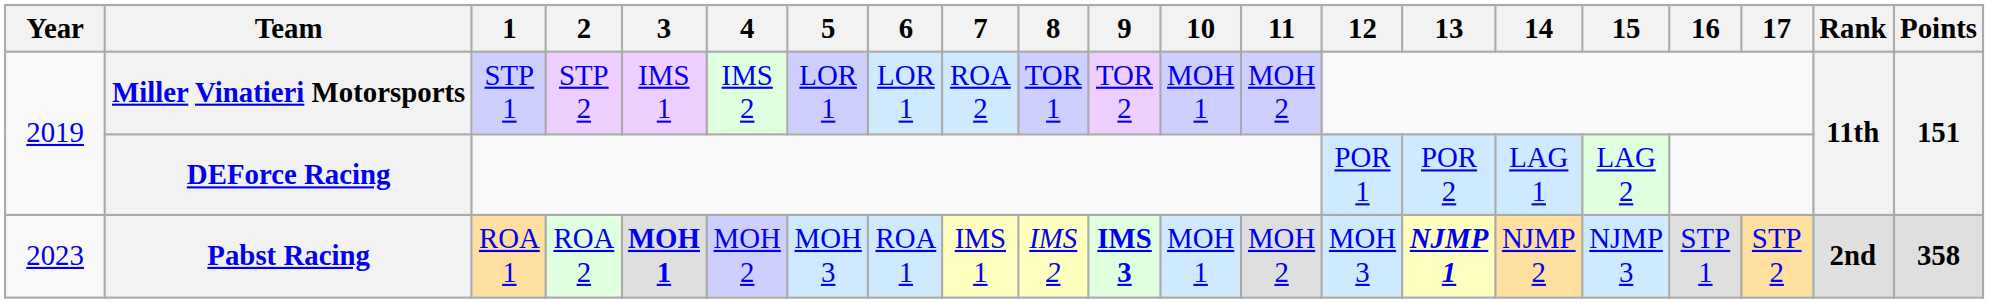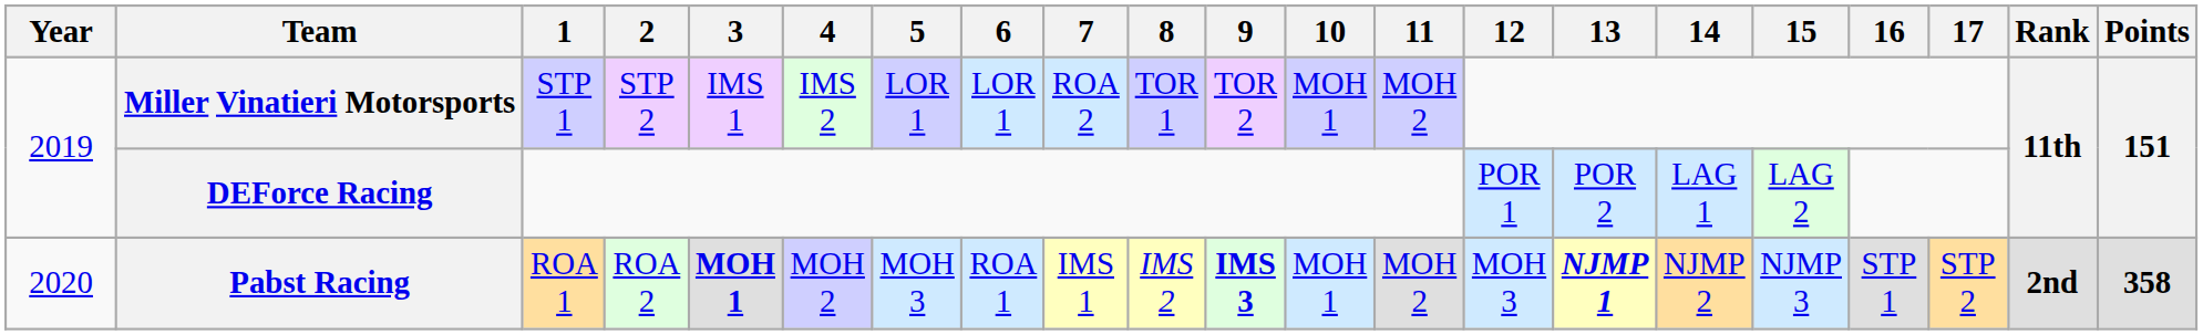Pabst Racing | Year: 2023 -> 2020
